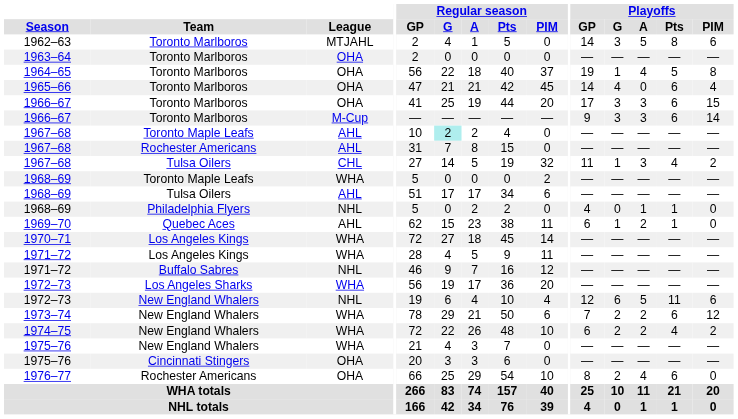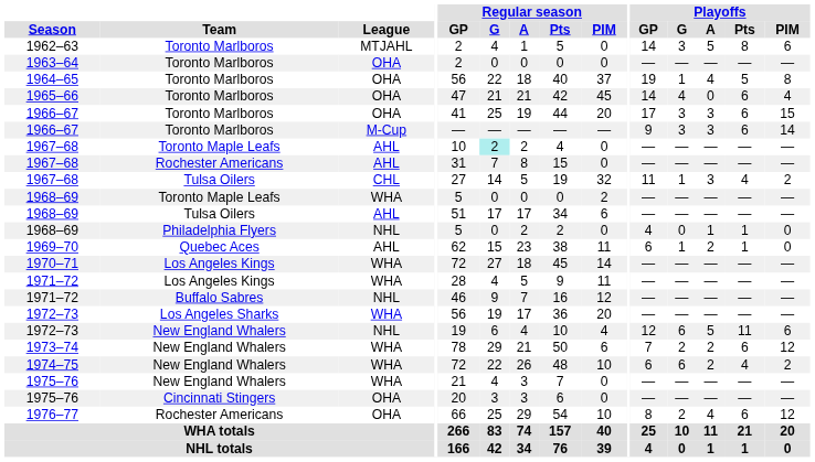1974–75 | Playoffs / G: 2 -> 6
1976–77 | Playoffs / PIM: 0 -> 12
